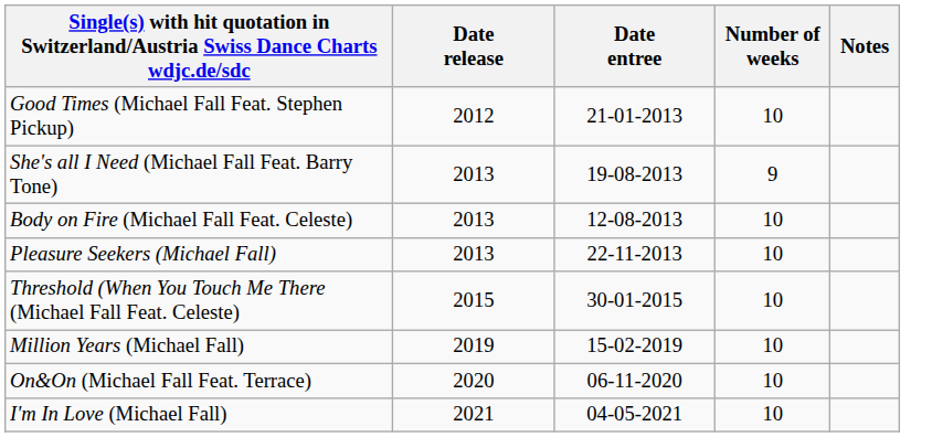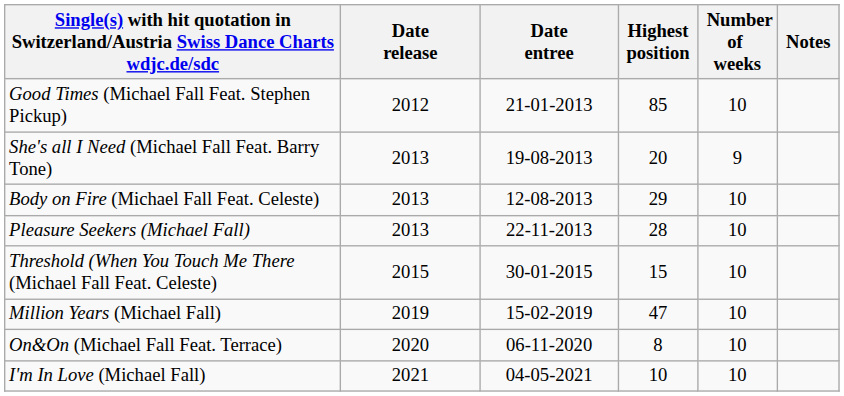+ column: Highest position | 85 | 20 | 29 | 28 | 15 | 47 | 8 | 10
